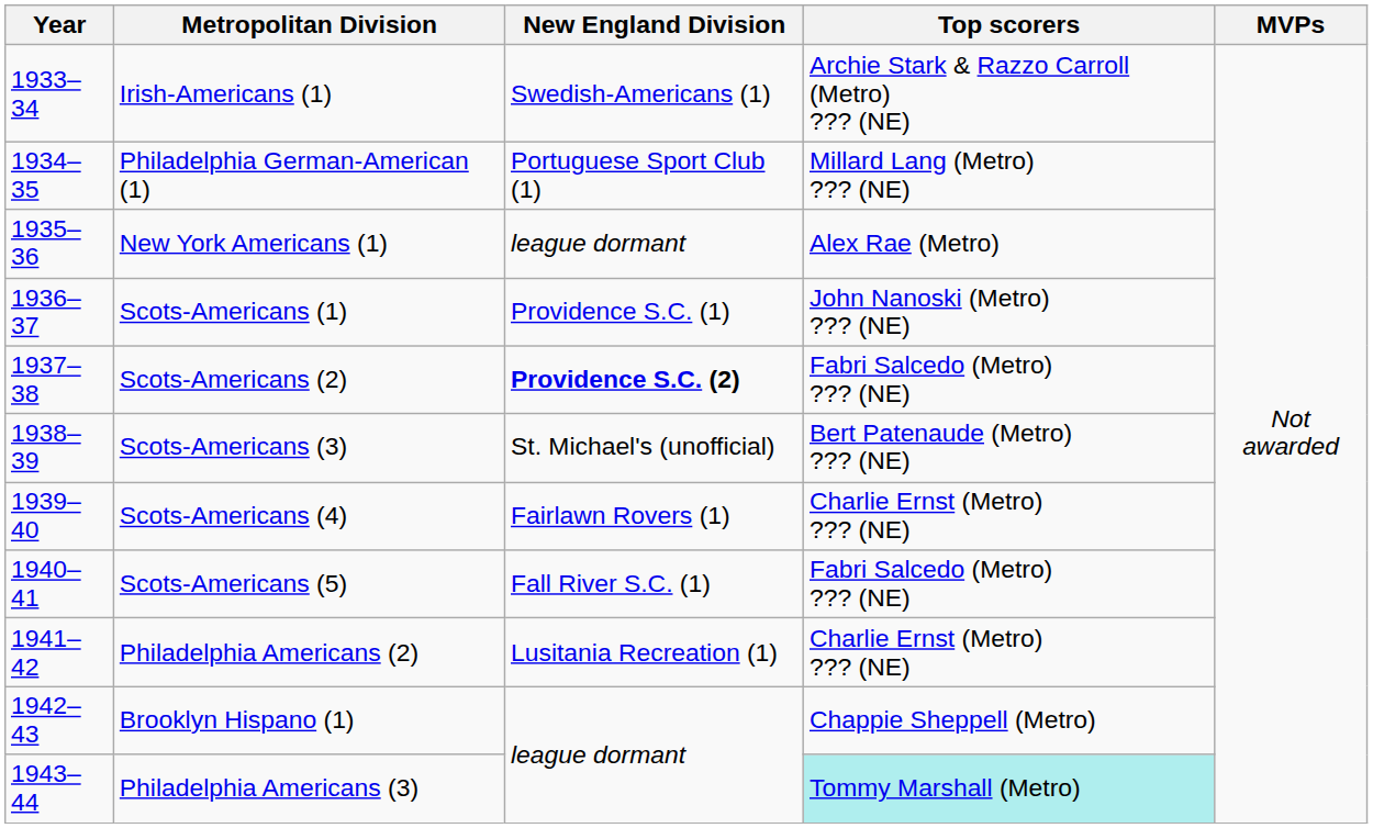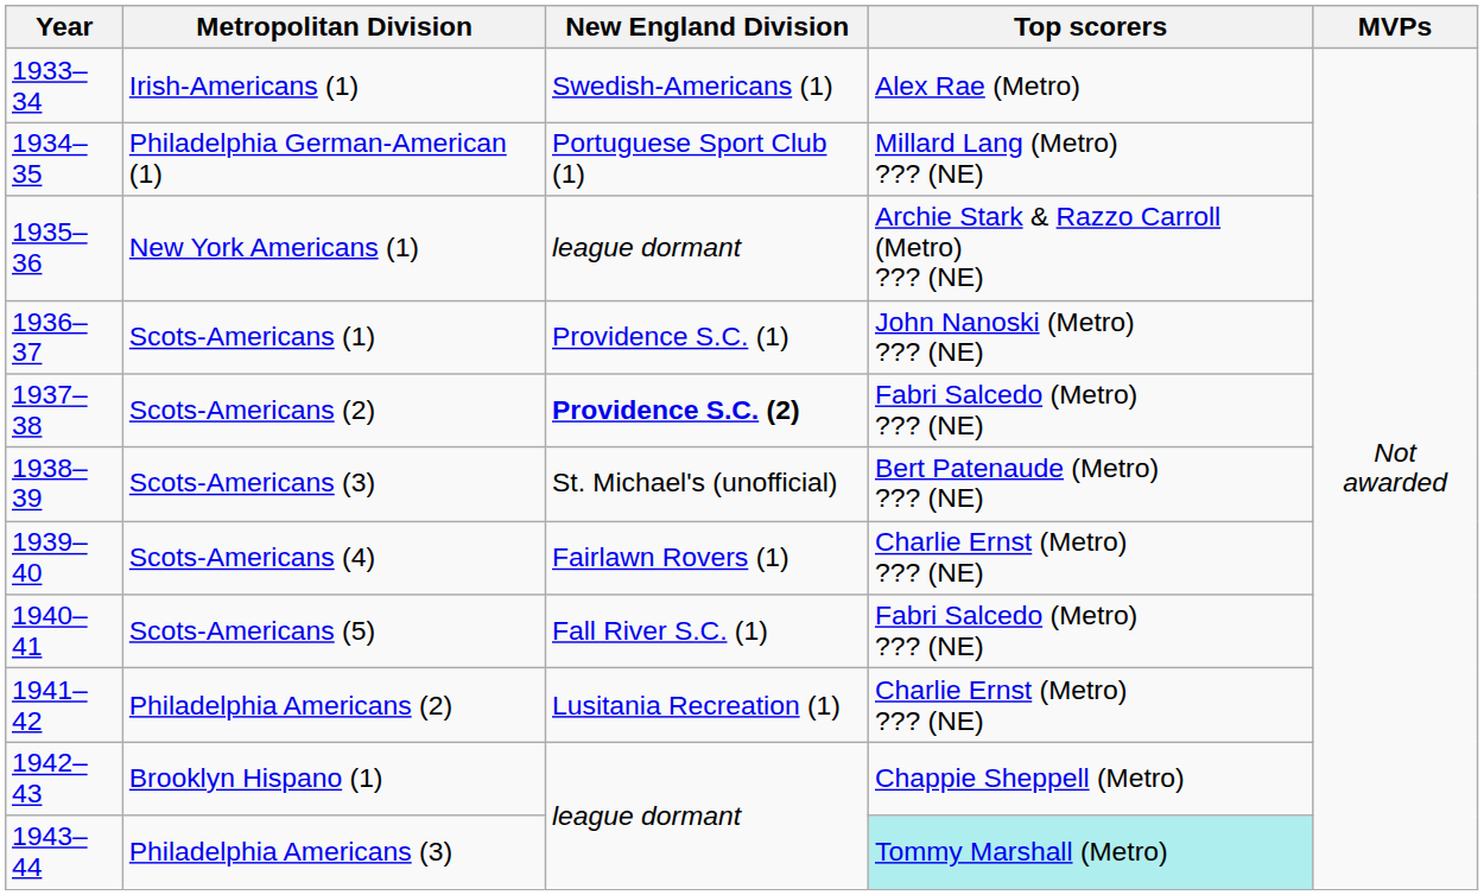Irish-Americans (1) | Top scorers: Archie Stark & Razzo Carroll (Metro) ??? (NE) -> Alex Rae (Metro)
New York Americans (1) | Top scorers: Alex Rae (Metro) -> Archie Stark & Razzo Carroll (Metro) ??? (NE)
